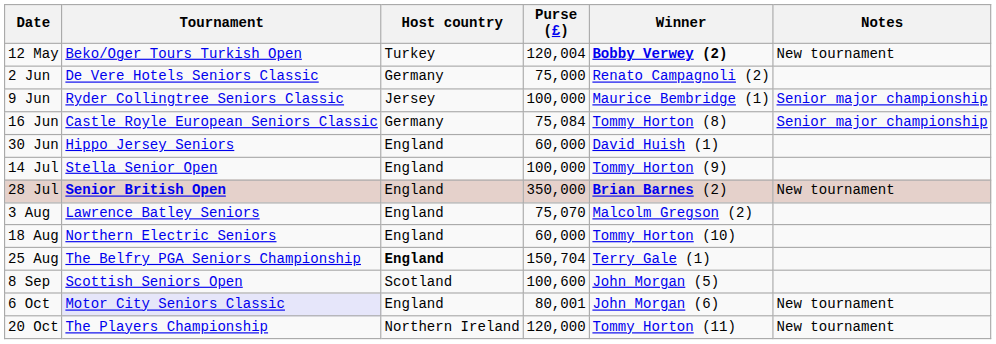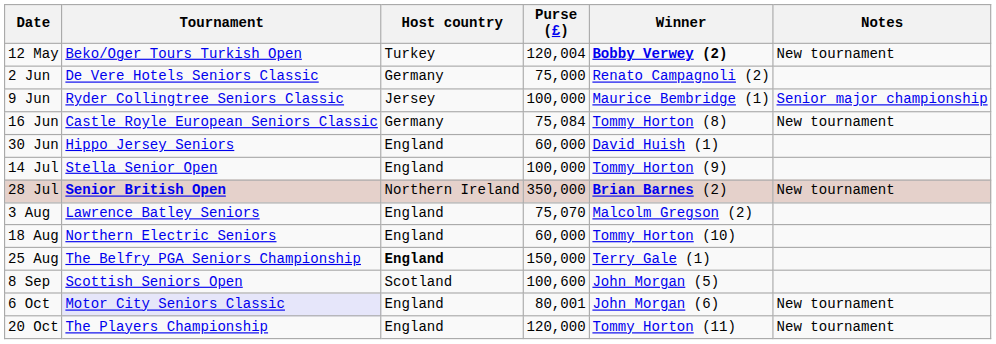16 Jun | Notes: Senior major championship -> New tournament
28 Jul | Host country: England -> Northern Ireland
25 Aug | Purse (£): 150,704 -> 150,000
20 Oct | Host country: Northern Ireland -> England
